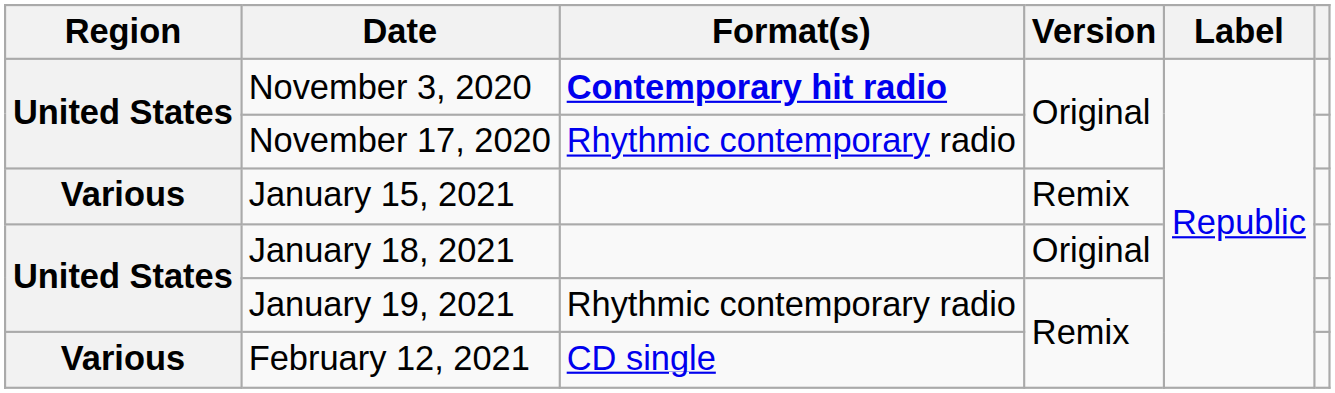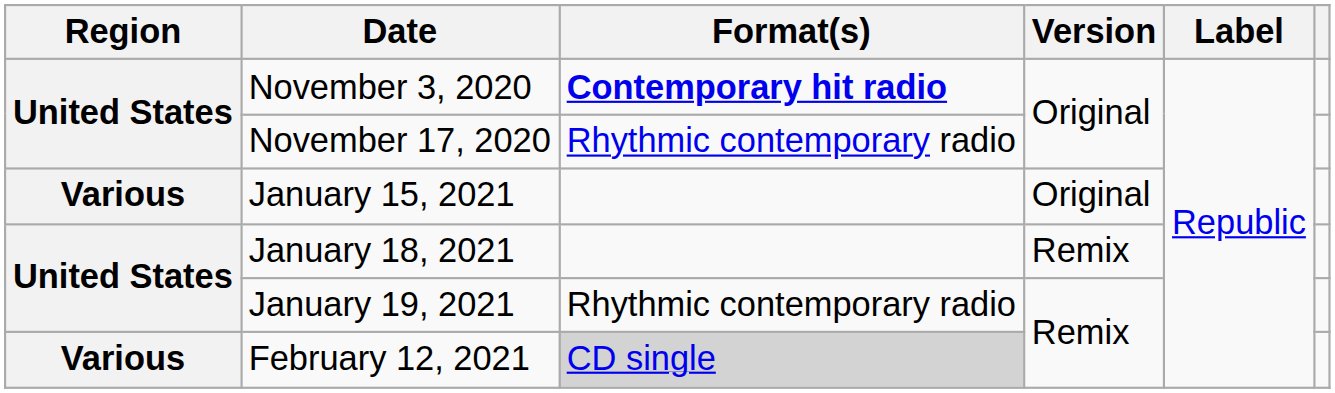January 15, 2021 | Version: Remix -> Original
January 18, 2021 | Version: Original -> Remix
February 12, 2021 | Format(s): no background -> lightgrey background
